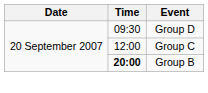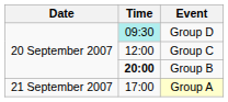Group D | Time: no background -> paleturquoise background
+ row: 21 September 2007 | 17:00 | Group A
